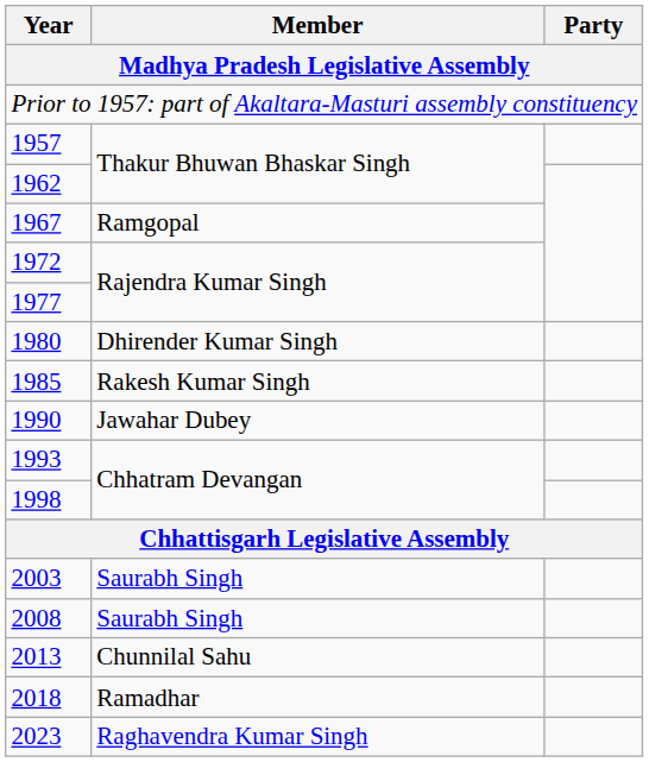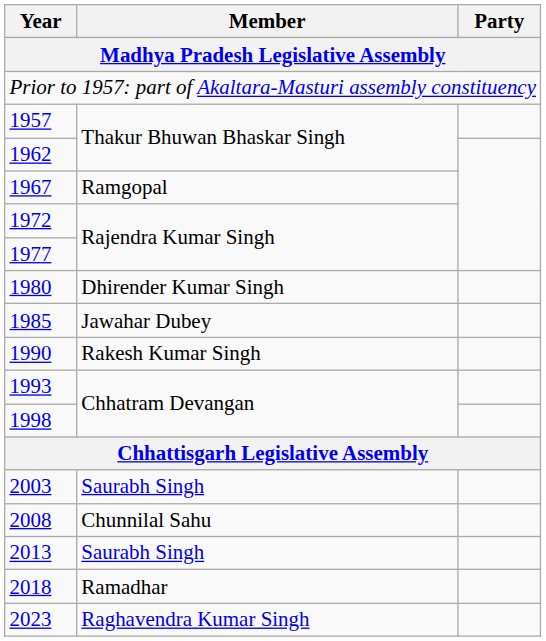1985 | Member: Rakesh Kumar Singh -> Jawahar Dubey
1990 | Member: Jawahar Dubey -> Rakesh Kumar Singh
2008 | Member: Saurabh Singh -> Chunnilal Sahu
2013 | Member: Chunnilal Sahu -> Saurabh Singh
